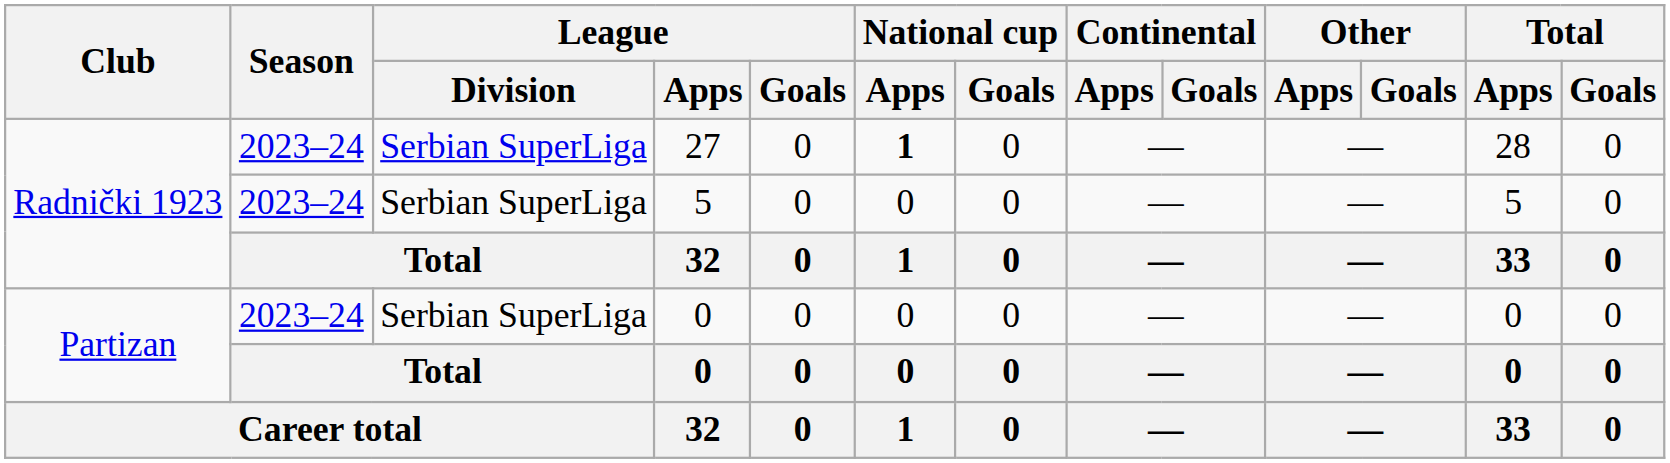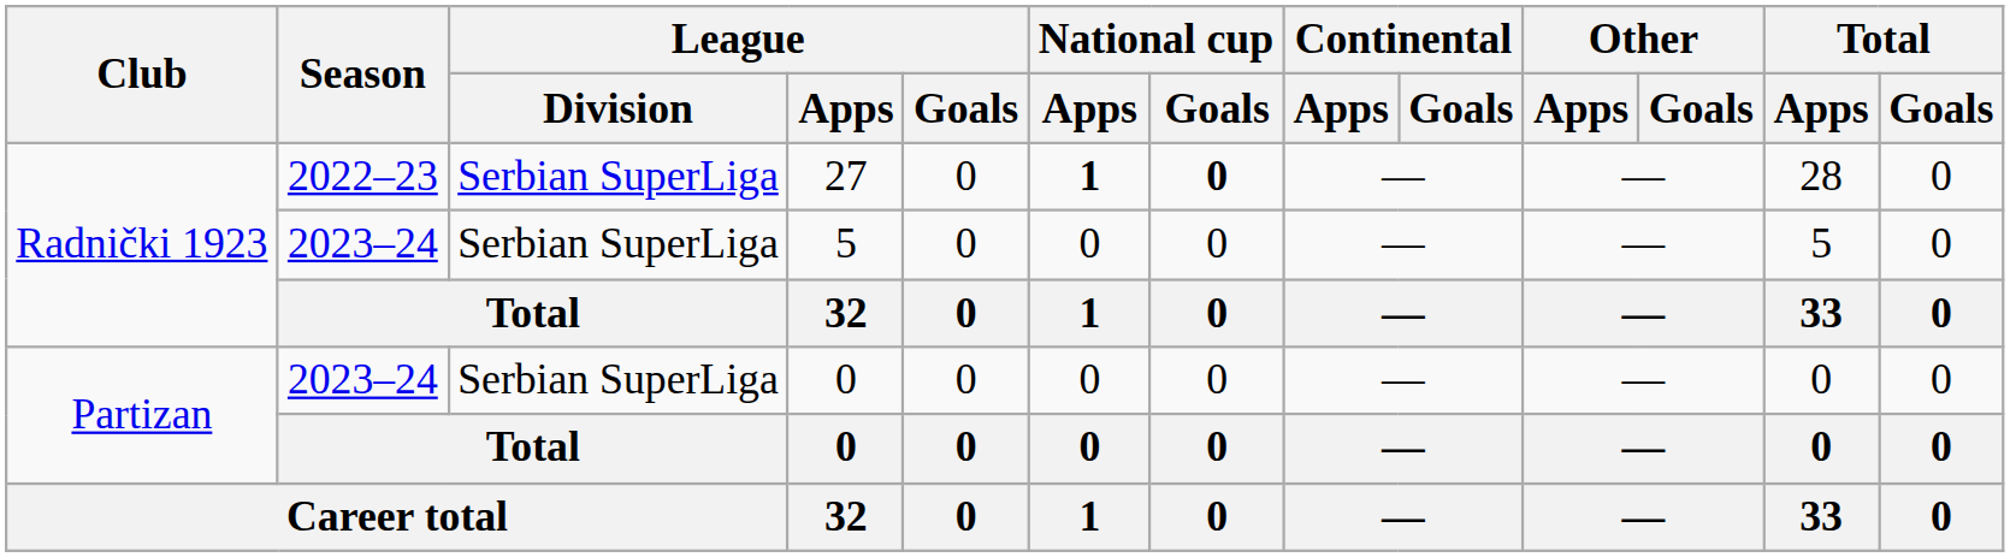27 | Season: 2023–24 -> 2022–23
27 | National cup / Goals: normal -> bold
